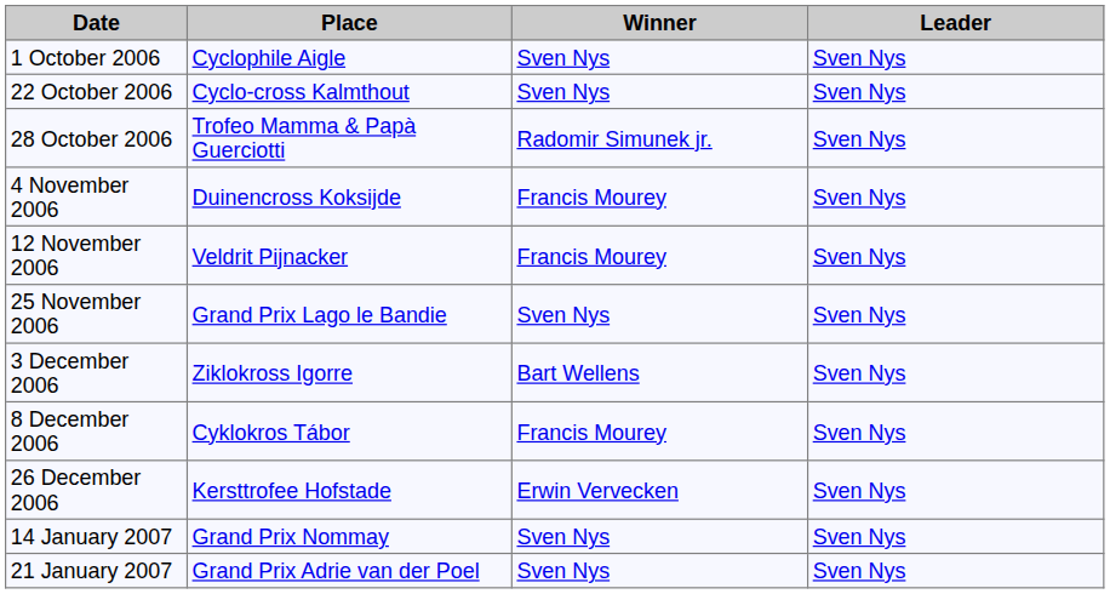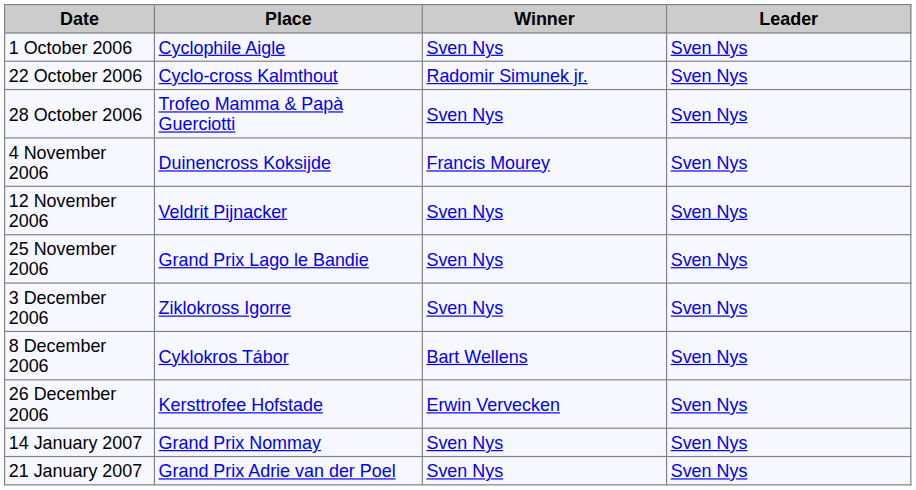22 October 2006 | Winner: Sven Nys -> Radomir Simunek jr.
28 October 2006 | Winner: Radomir Simunek jr. -> Sven Nys
12 November 2006 | Winner: Francis Mourey -> Sven Nys
3 December 2006 | Winner: Bart Wellens -> Sven Nys
8 December 2006 | Winner: Francis Mourey -> Bart Wellens
